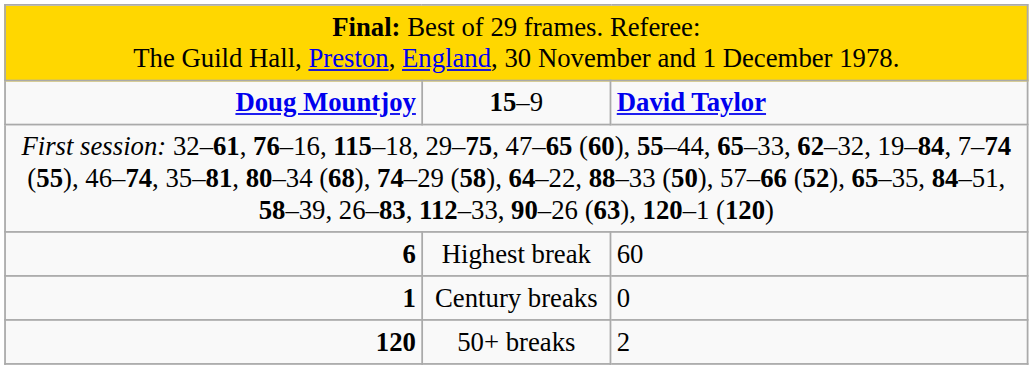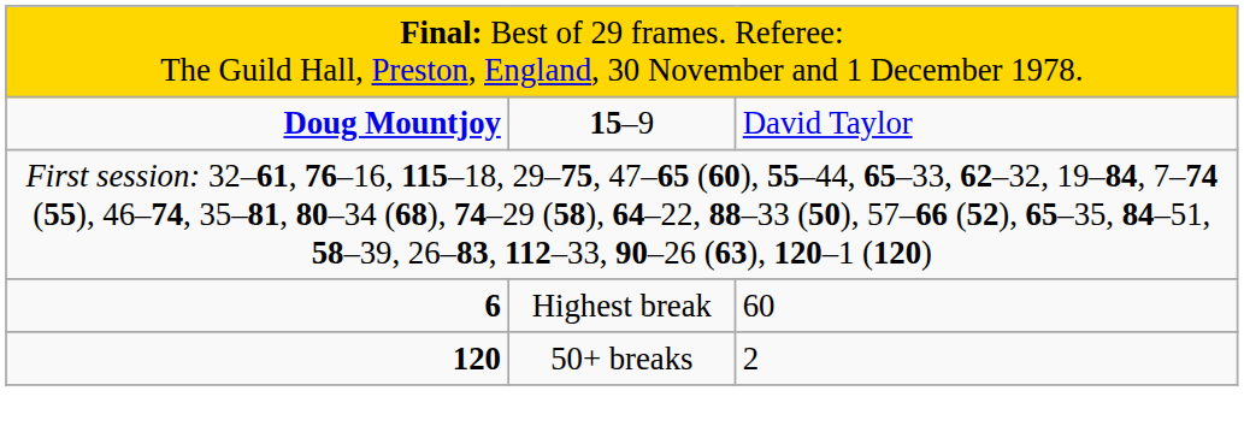15–9 | column 3: bold -> normal
- row: 1 | Century breaks | 0
